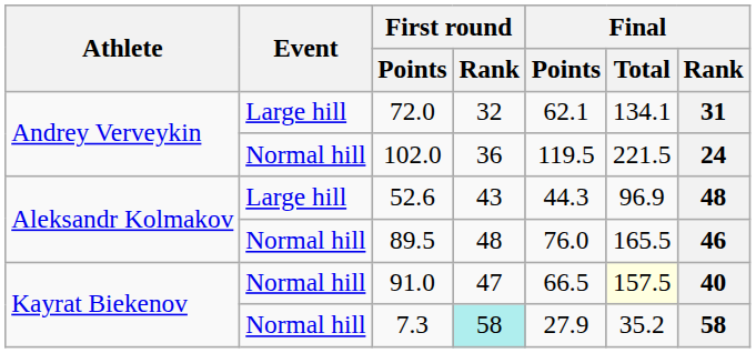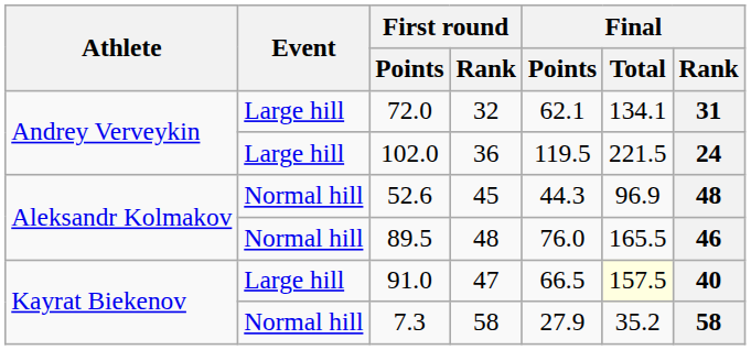102.0 | Event: Normal hill -> Large hill
52.6 | Event: Large hill -> Normal hill
52.6 | First round / Rank: 43 -> 45
91.0 | Event: Normal hill -> Large hill
7.3 | First round / Rank: paleturquoise background -> no background
